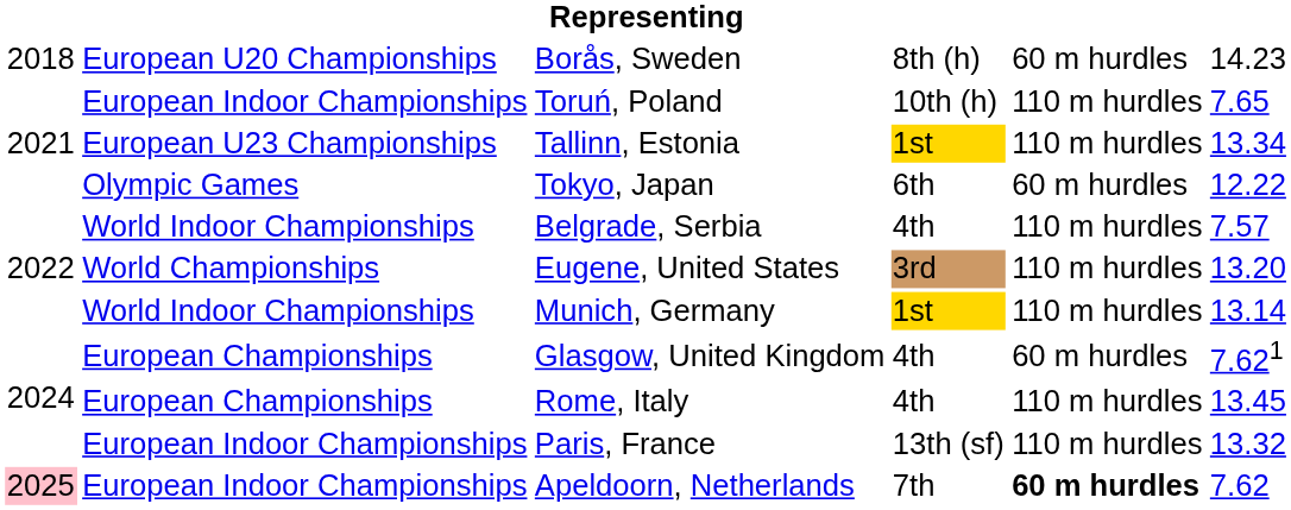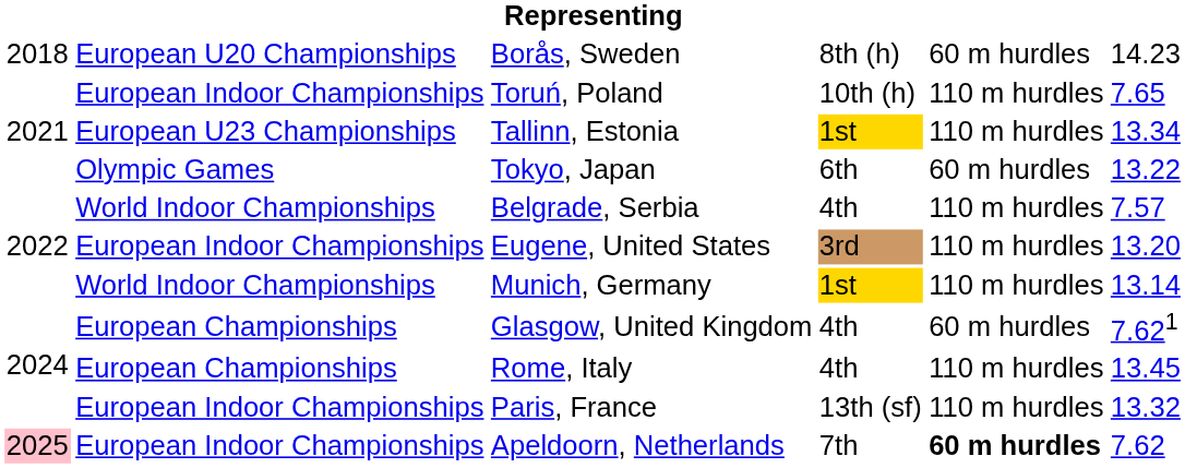Tokyo, Japan | column 6: 12.22 -> 13.22
Eugene, United States | column 2: World Championships -> European Indoor Championships
